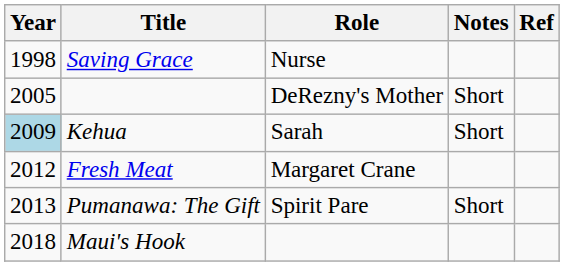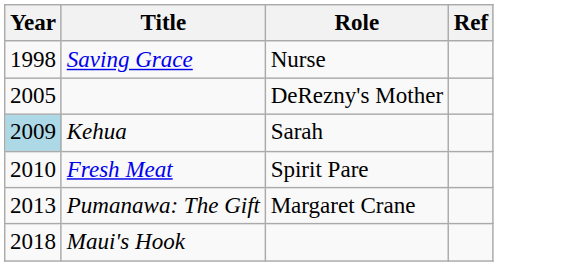- column: Notes | Short | Short | Short
Fresh Meat | Year: 2012 -> 2010
Fresh Meat | Role: Margaret Crane -> Spirit Pare
Pumanawa: The Gift | Role: Spirit Pare -> Margaret Crane
